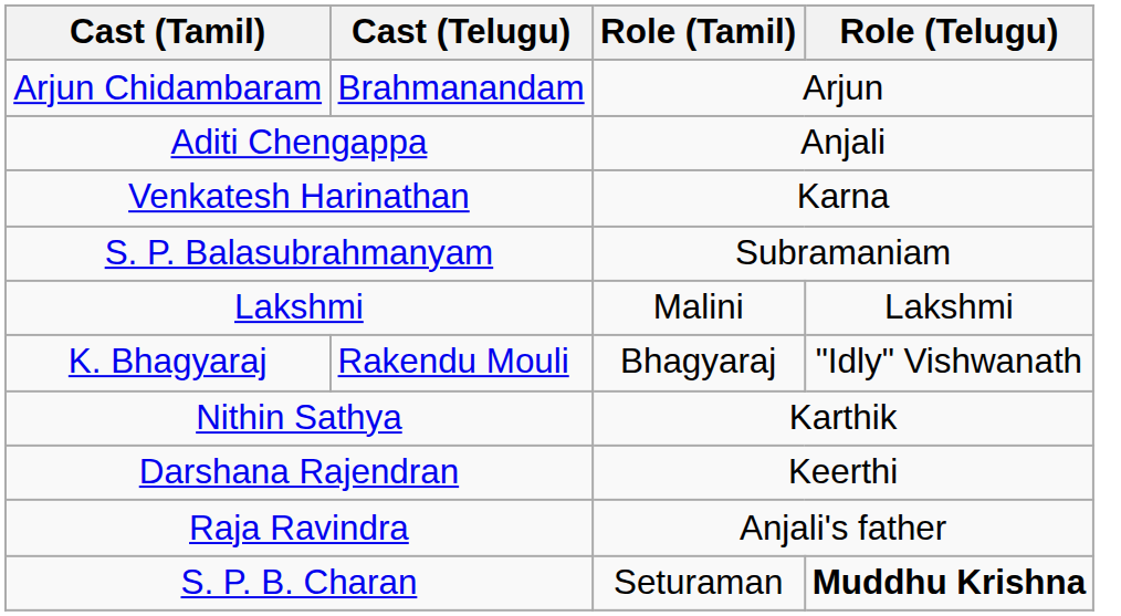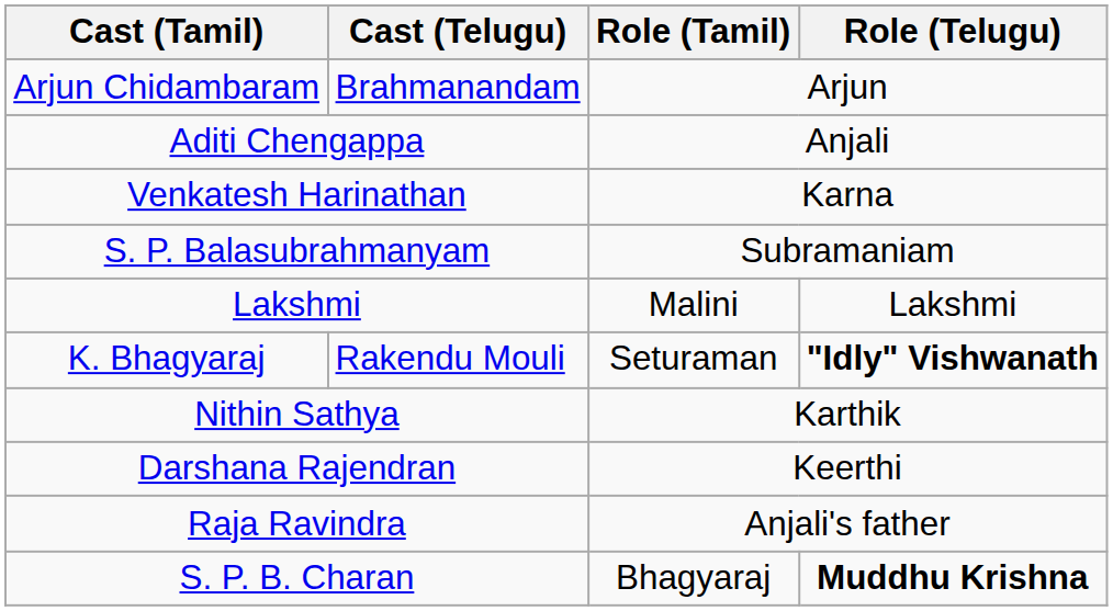K. Bhagyaraj | Role (Tamil): Bhagyaraj -> Seturaman
K. Bhagyaraj | Role (Telugu): normal -> bold
S. P. B. Charan | Role (Tamil): Seturaman -> Bhagyaraj
